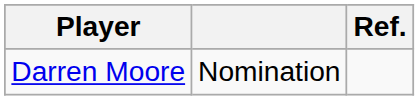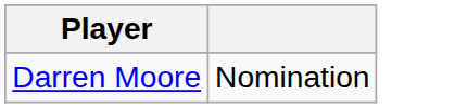- column: Ref.
